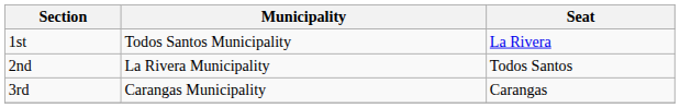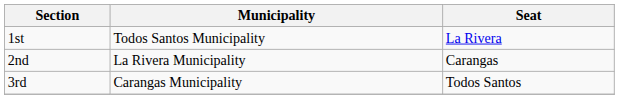2nd | Seat: Todos Santos -> Carangas
3rd | Seat: Carangas -> Todos Santos
